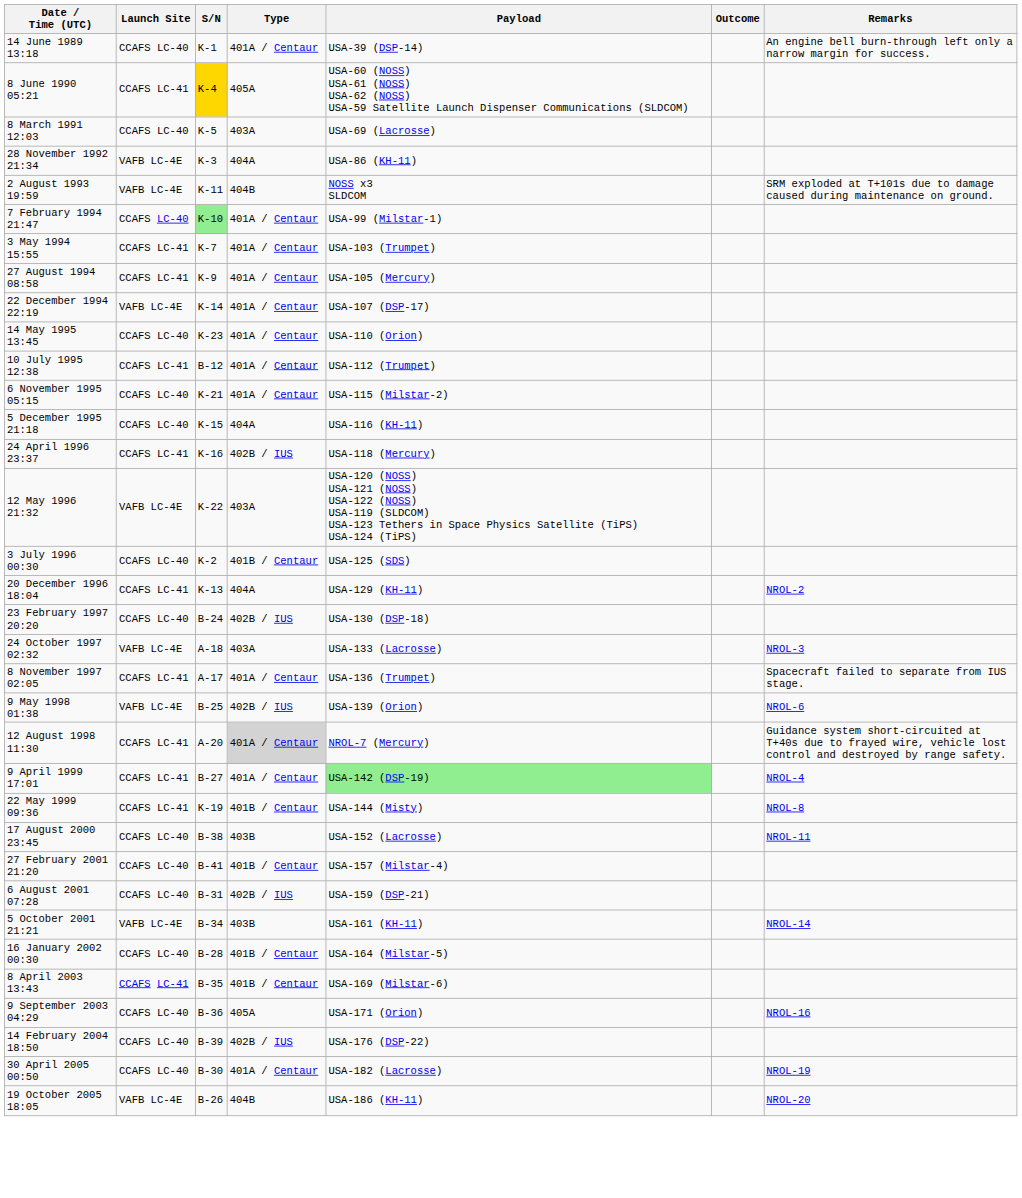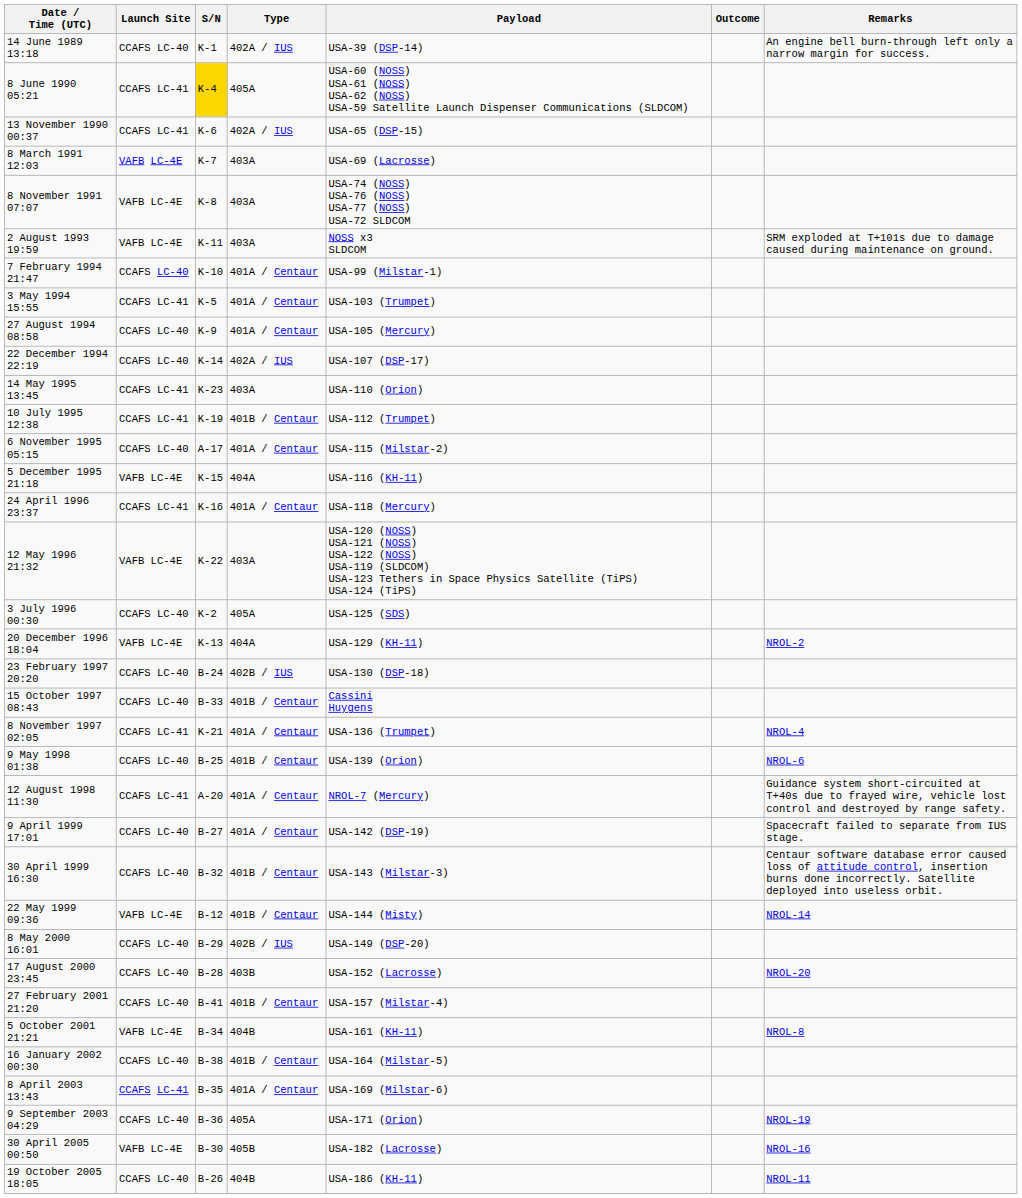14 June 1989 13:18 | Type: 401A / Centaur -> 402A / IUS
+ row: 13 November 1990 00:37 | CCAFS LC-41 | K-6 | 402A / IUS | USA-65 (DSP-15)
8 March 1991 12:03 | Launch Site: CCAFS LC-40 -> VAFB LC-4E
8 March 1991 12:03 | S/N: K-5 -> K-7
+ row: 8 November 1991 07:07 | VAFB LC-4E | K-8 | 403A | USA-74 (NOSS) USA-76 (NOSS) USA-77 (NOSS) USA-72 SLDCOM
- row: 28 November 1992 21:34 | VAFB LC-4E | K-3 | 404A | USA-86 (KH-11)
2 August 1993 19:59 | Type: 404B -> 403A
7 February 1994 21:47 | S/N: lightgreen background -> no background
3 May 1994 15:55 | S/N: K-7 -> K-5
27 August 1994 08:58 | Launch Site: CCAFS LC-41 -> CCAFS LC-40
22 December 1994 22:19 | Launch Site: VAFB LC-4E -> CCAFS LC-40
22 December 1994 22:19 | Type: 401A / Centaur -> 402A / IUS
14 May 1995 13:45 | Launch Site: CCAFS LC-40 -> CCAFS LC-41
14 May 1995 13:45 | Type: 401A / Centaur -> 403A
10 July 1995 12:38 | S/N: B-12 -> K-19
10 July 1995 12:38 | Type: 401A / Centaur -> 401B / Centaur
6 November 1995 05:15 | S/N: K-21 -> A-17
5 December 1995 21:18 | Launch Site: CCAFS LC-40 -> VAFB LC-4E
24 April 1996 23:37 | Type: 402B / IUS -> 401A / Centaur
3 July 1996 00:30 | Type: 401B / Centaur -> 405A
20 December 1996 18:04 | Launch Site: CCAFS LC-41 -> VAFB LC-4E
+ row: 15 October 1997 08:43 | CCAFS LC-40 | B-33 | 401B / Centaur | Cassini Huygens
- row: 24 October 1997 02:32 | VAFB LC-4E | A-18 | 403A | USA-133 (Lacrosse) | NROL-3
8 November 1997 02:05 | S/N: A-17 -> K-21
8 November 1997 02:05 | Remarks: Spacecraft failed to separate from IUS stage. -> NROL-4
9 May 1998 01:38 | Launch Site: VAFB LC-4E -> CCAFS LC-40
9 May 1998 01:38 | Type: 402B / IUS -> 401B / Centaur
12 August 1998 11:30 | Type: lightgrey background -> no background
9 April 1999 17:01 | Launch Site: CCAFS LC-41 -> CCAFS LC-40
9 April 1999 17:01 | Payload: lightgreen background -> no background
9 April 1999 17:01 | Remarks: NROL-4 -> Spacecraft failed to separate from IUS stage.
+ row: 30 April 1999 16:30 | CCAFS LC-40 | B-32 | 401B / Centaur | USA-143 (Milstar-3) | Centaur software database error caused loss of attitude control, insertion burns done incorrectly. Satellite deployed into useless orbit.
22 May 1999 09:36 | Launch Site: CCAFS LC-41 -> VAFB LC-4E
22 May 1999 09:36 | S/N: K-19 -> B-12
22 May 1999 09:36 | Remarks: NROL-8 -> NROL-14
+ row: 8 May 2000 16:01 | CCAFS LC-40 | B-29 | 402B / IUS | USA-149 (DSP-20)
17 August 2000 23:45 | S/N: B-38 -> B-28
17 August 2000 23:45 | Remarks: NROL-11 -> NROL-20
- row: 6 August 2001 07:28 | CCAFS LC-40 | B-31 | 402B / IUS | USA-159 (DSP-21)
5 October 2001 21:21 | Type: 403B -> 404B
5 October 2001 21:21 | Remarks: NROL-14 -> NROL-8
16 January 2002 00:30 | S/N: B-28 -> B-38
8 April 2003 13:43 | Type: 401B / Centaur -> 401A / Centaur
9 September 2003 04:29 | Remarks: NROL-16 -> NROL-19
- row: 14 February 2004 18:50 | CCAFS LC-40 | B-39 | 402B / IUS | USA-176 (DSP-22)
30 April 2005 00:50 | Launch Site: CCAFS LC-40 -> VAFB LC-4E
30 April 2005 00:50 | Type: 401A / Centaur -> 405B
30 April 2005 00:50 | Remarks: NROL-19 -> NROL-16
19 October 2005 18:05 | Launch Site: VAFB LC-4E -> CCAFS LC-40
19 October 2005 18:05 | Remarks: NROL-20 -> NROL-11
